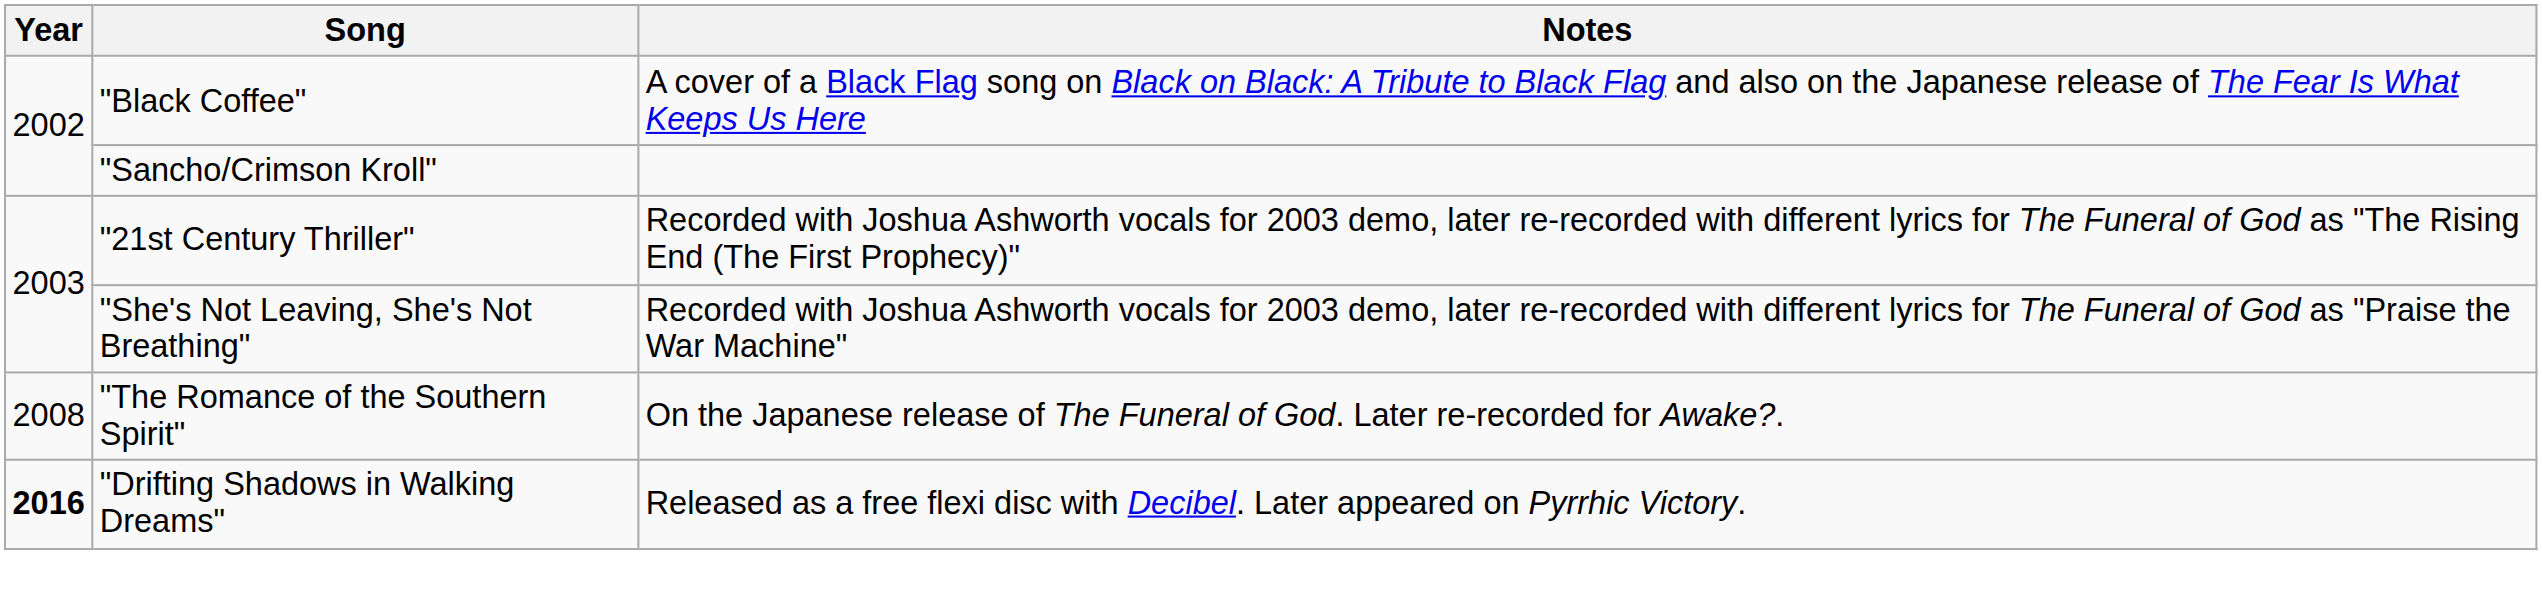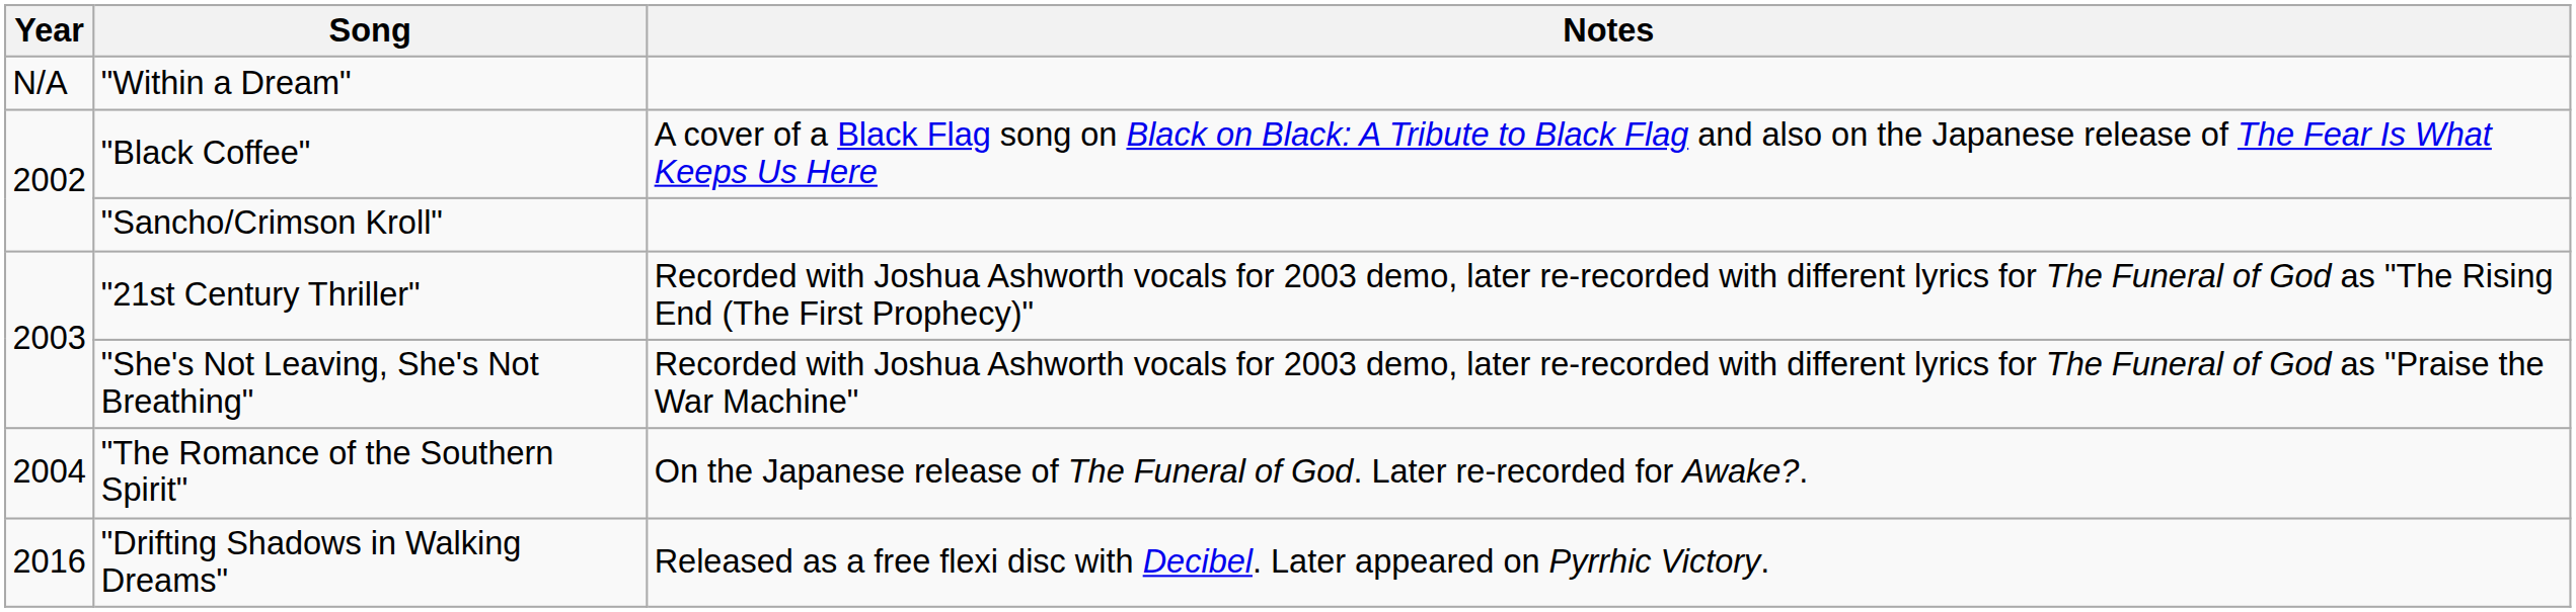+ row: N/A | "Within a Dream"
"The Romance of the Southern Spirit" | Year: 2008 -> 2004
"Drifting Shadows in Walking Dreams" | Year: bold -> normal
